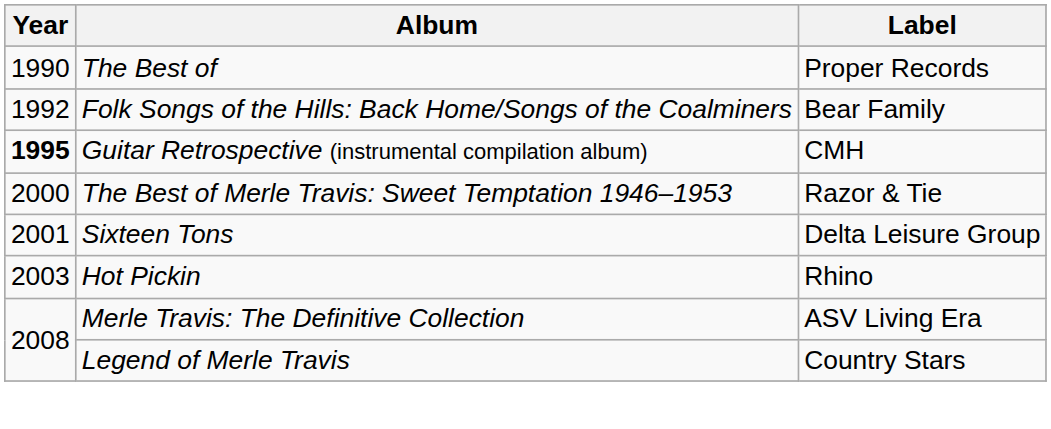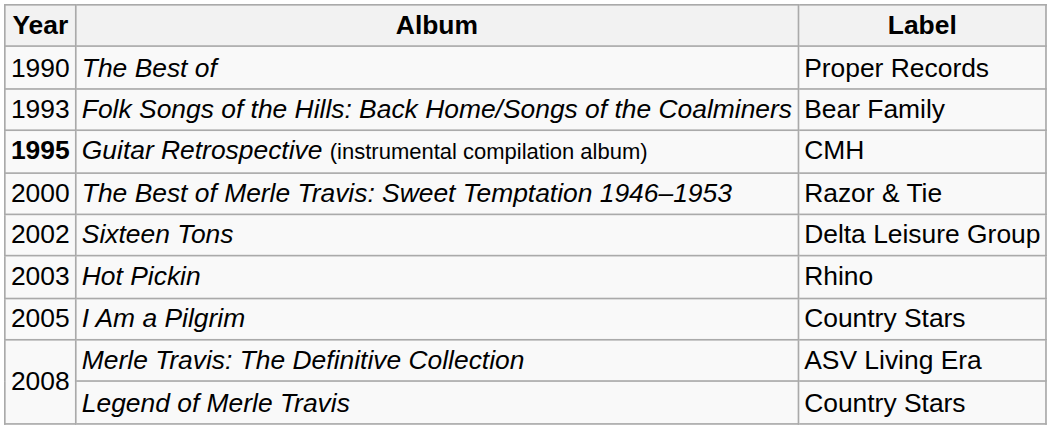Folk Songs of the Hills: Back Home/Songs of the Coalminers | Year: 1992 -> 1993
Sixteen Tons | Year: 2001 -> 2002
+ row: 2005 | I Am a Pilgrim | Country Stars
